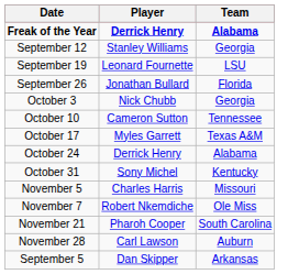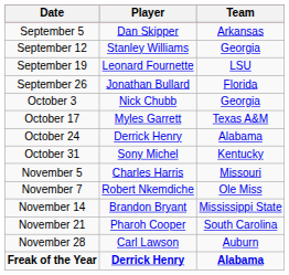rows swapped: September 5 <-> Freak of the Year
- row: October 10 | Cameron Sutton | Tennessee
+ row: November 14 | Brandon Bryant | Mississippi State
